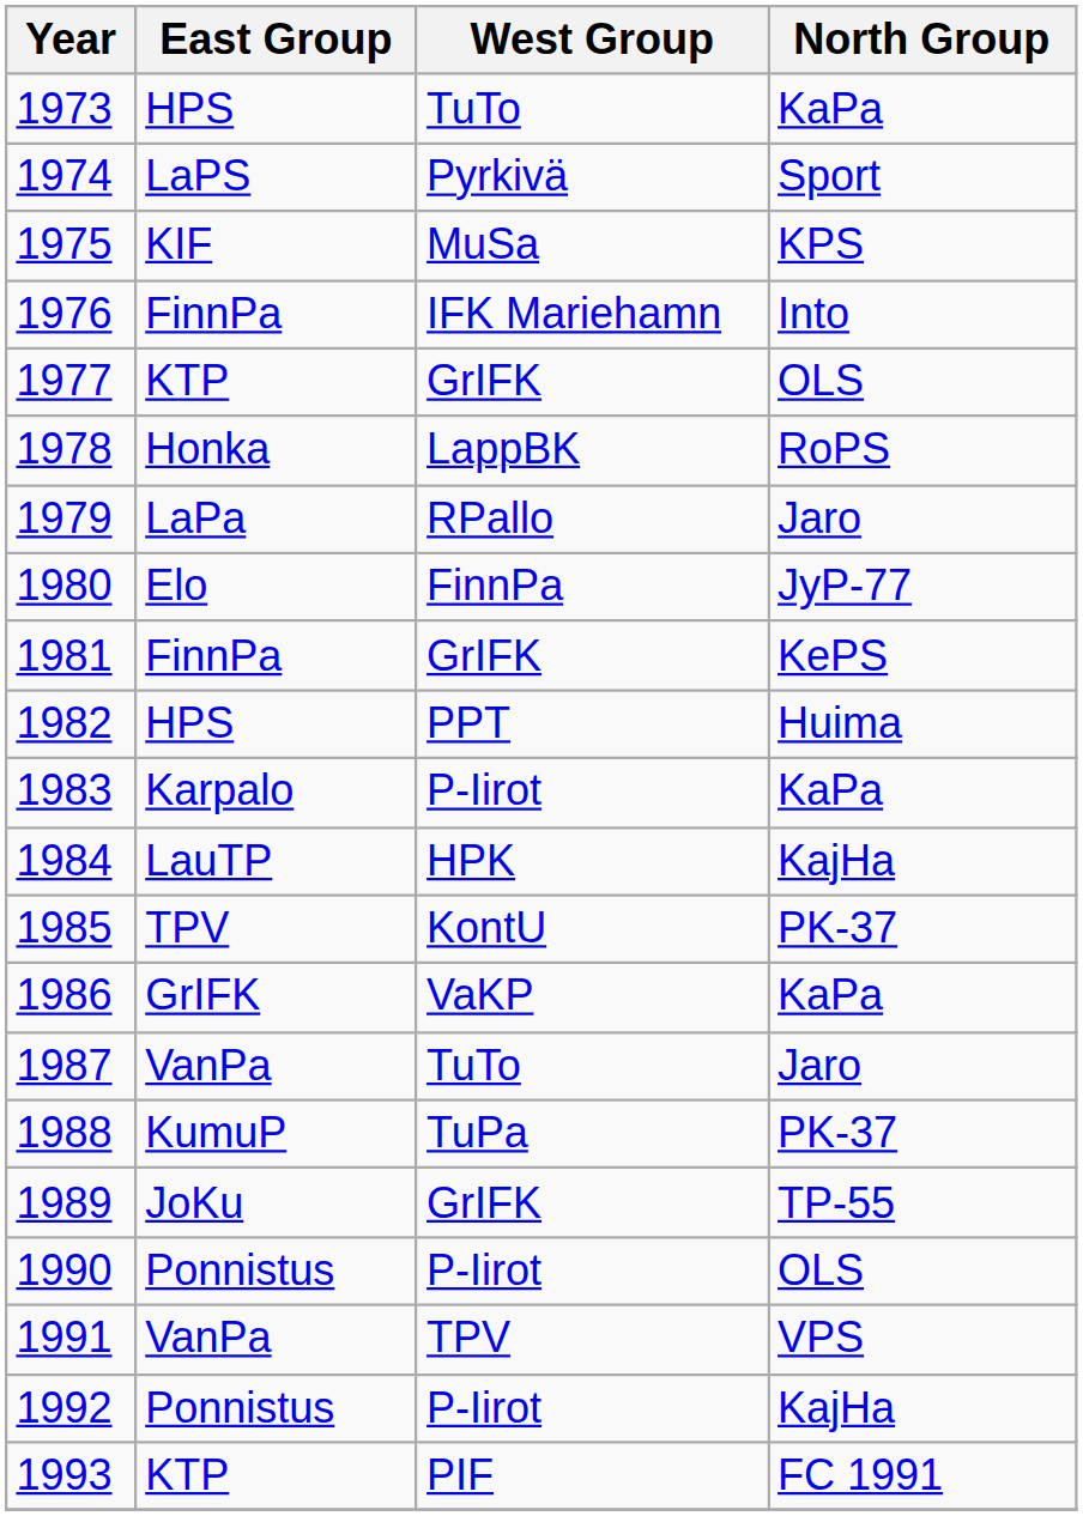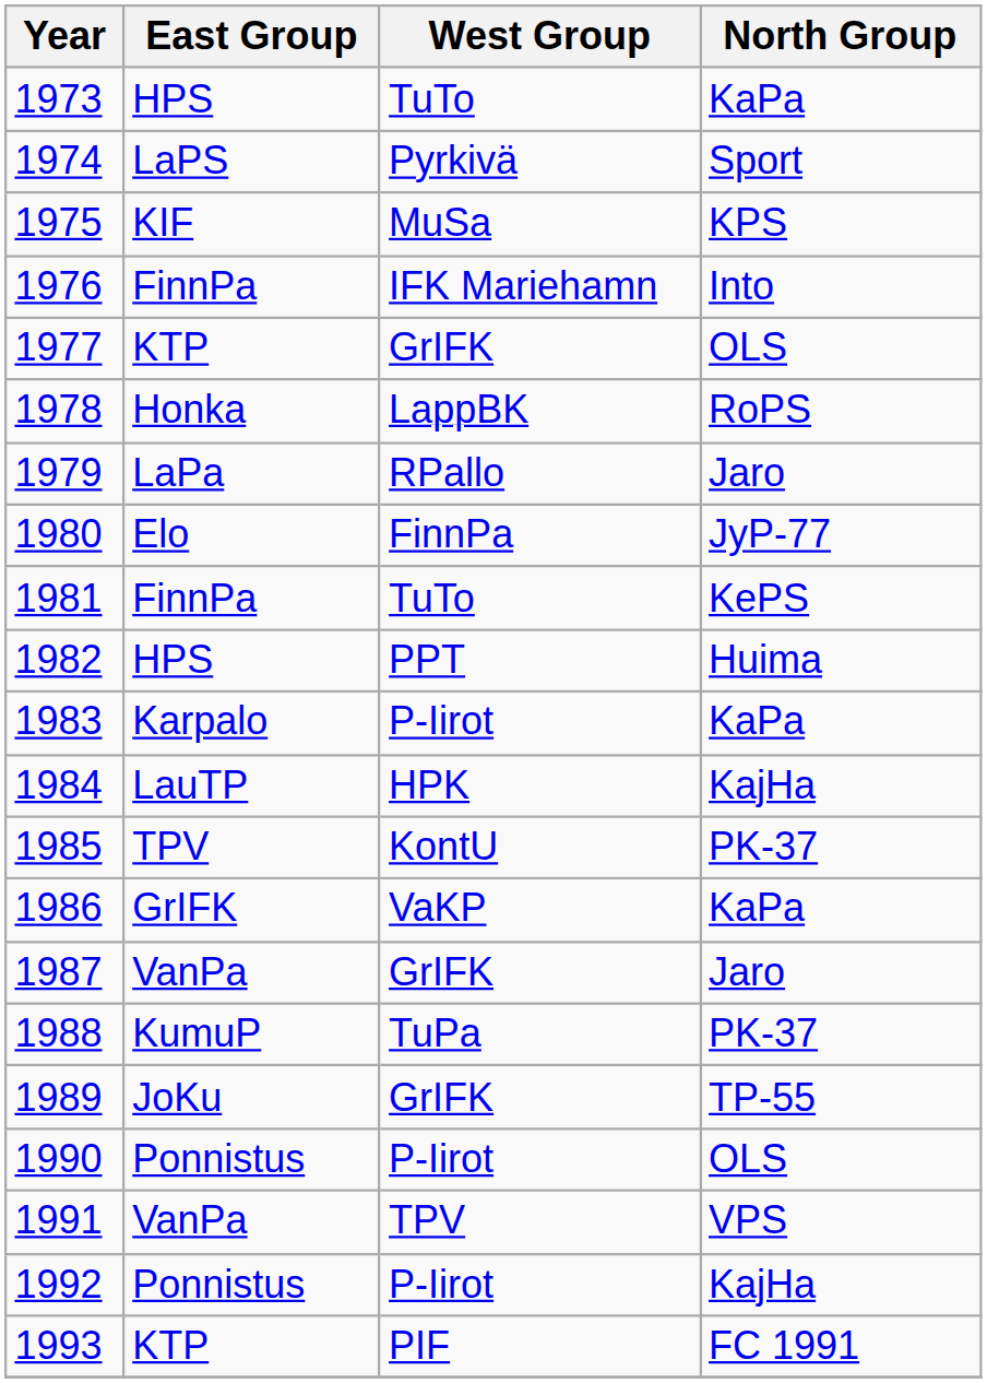1981 | West Group: GrIFK -> TuTo
1987 | West Group: TuTo -> GrIFK
